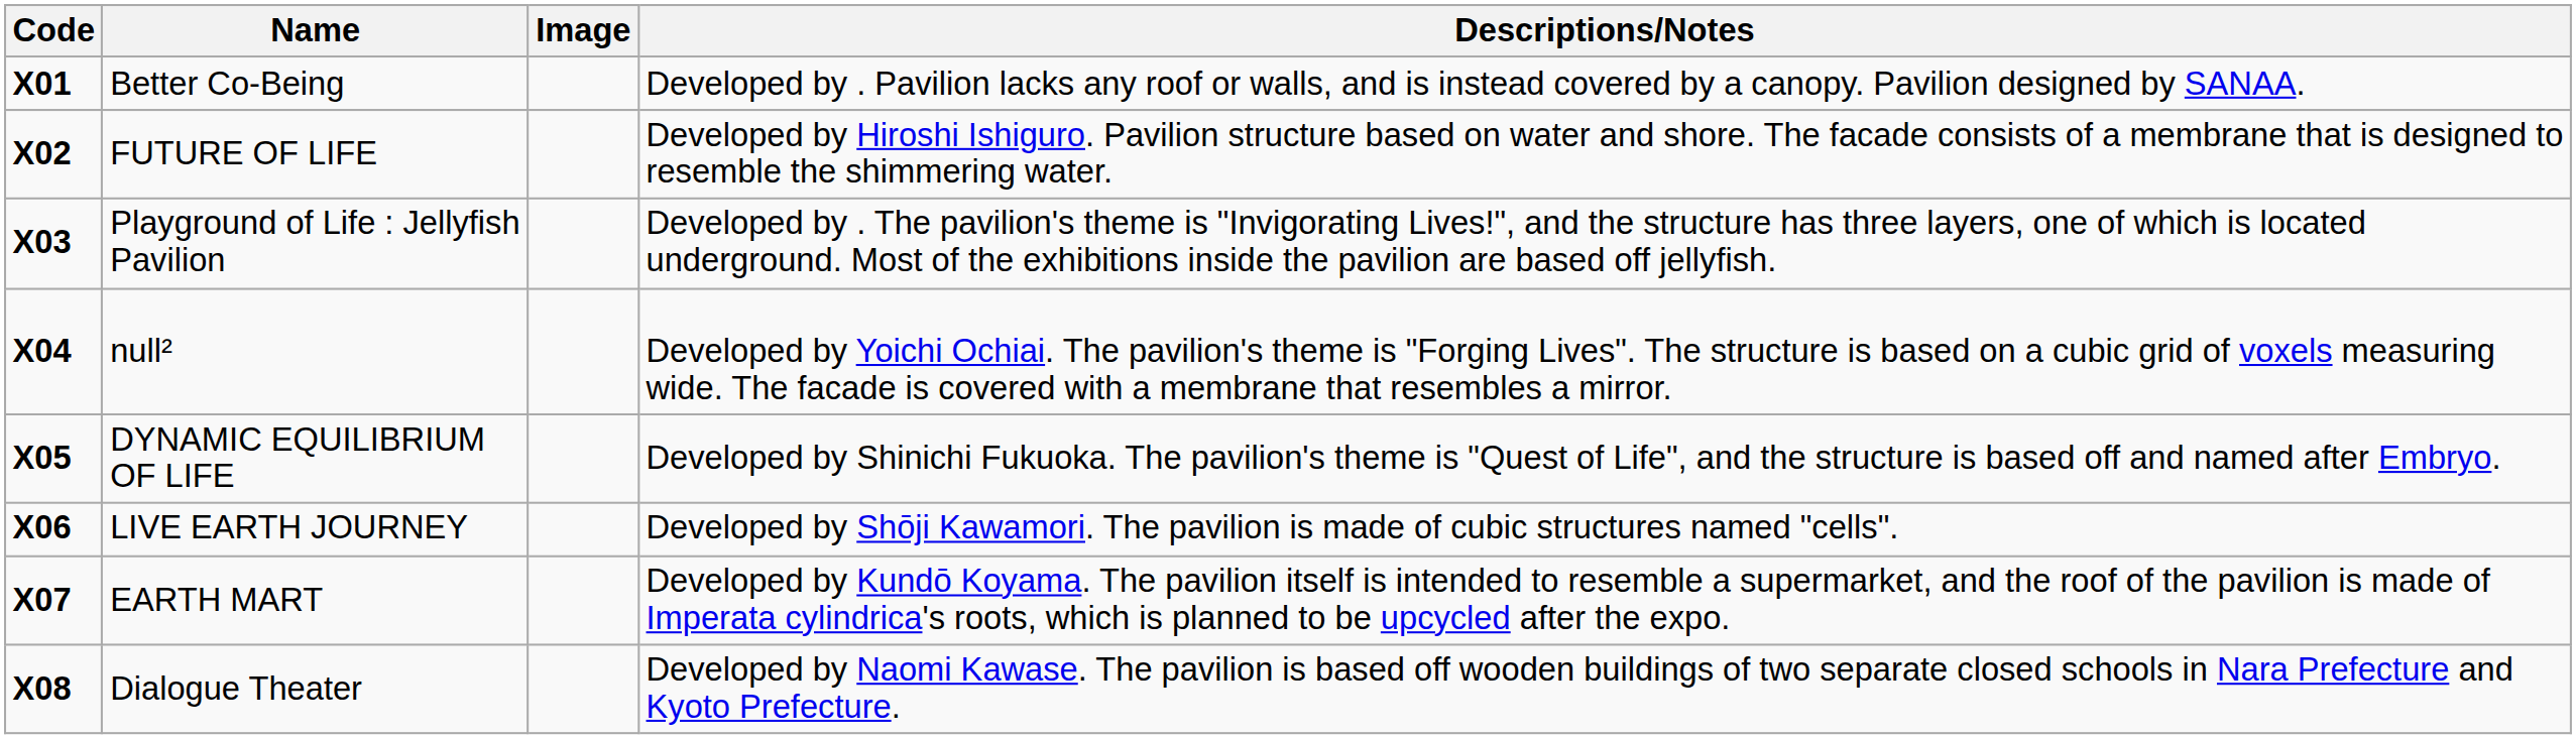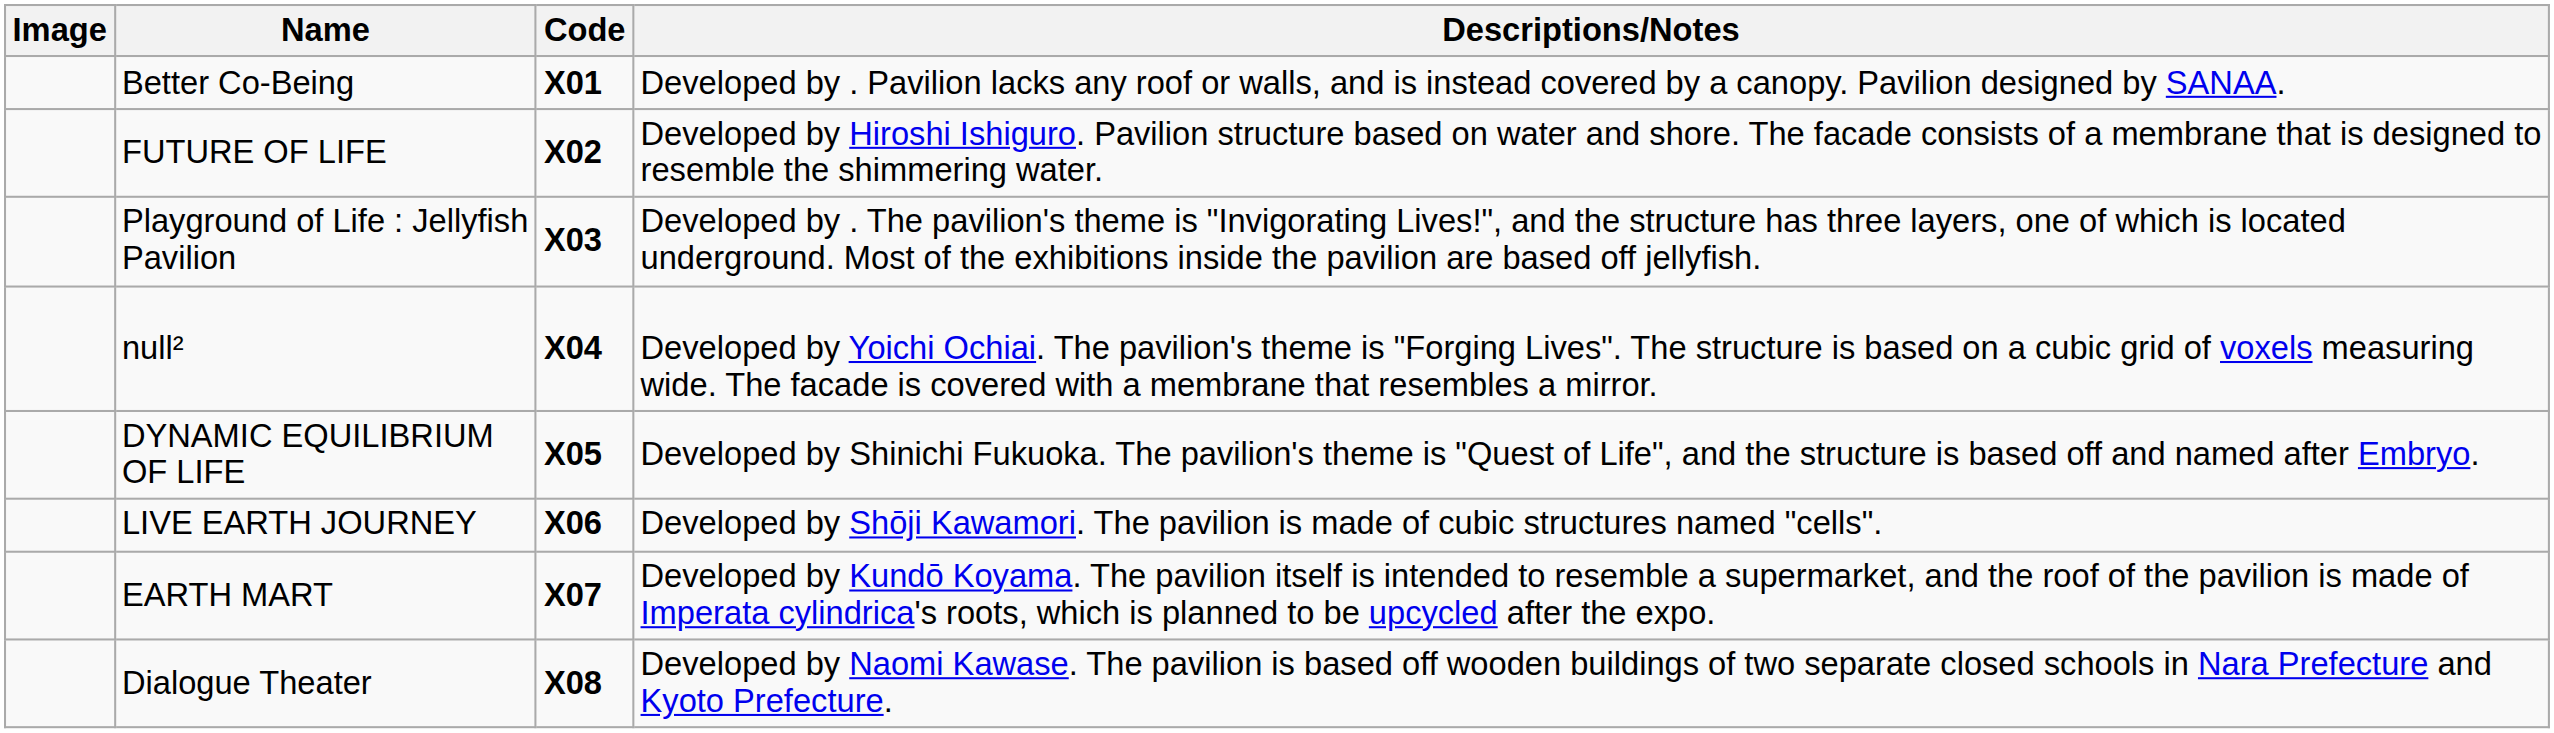columns swapped: Code <-> Image
